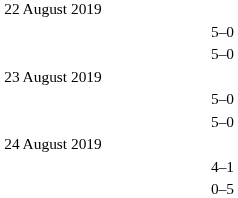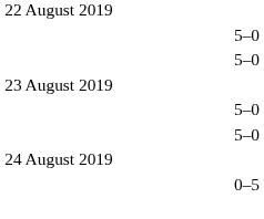- row: 4–1
